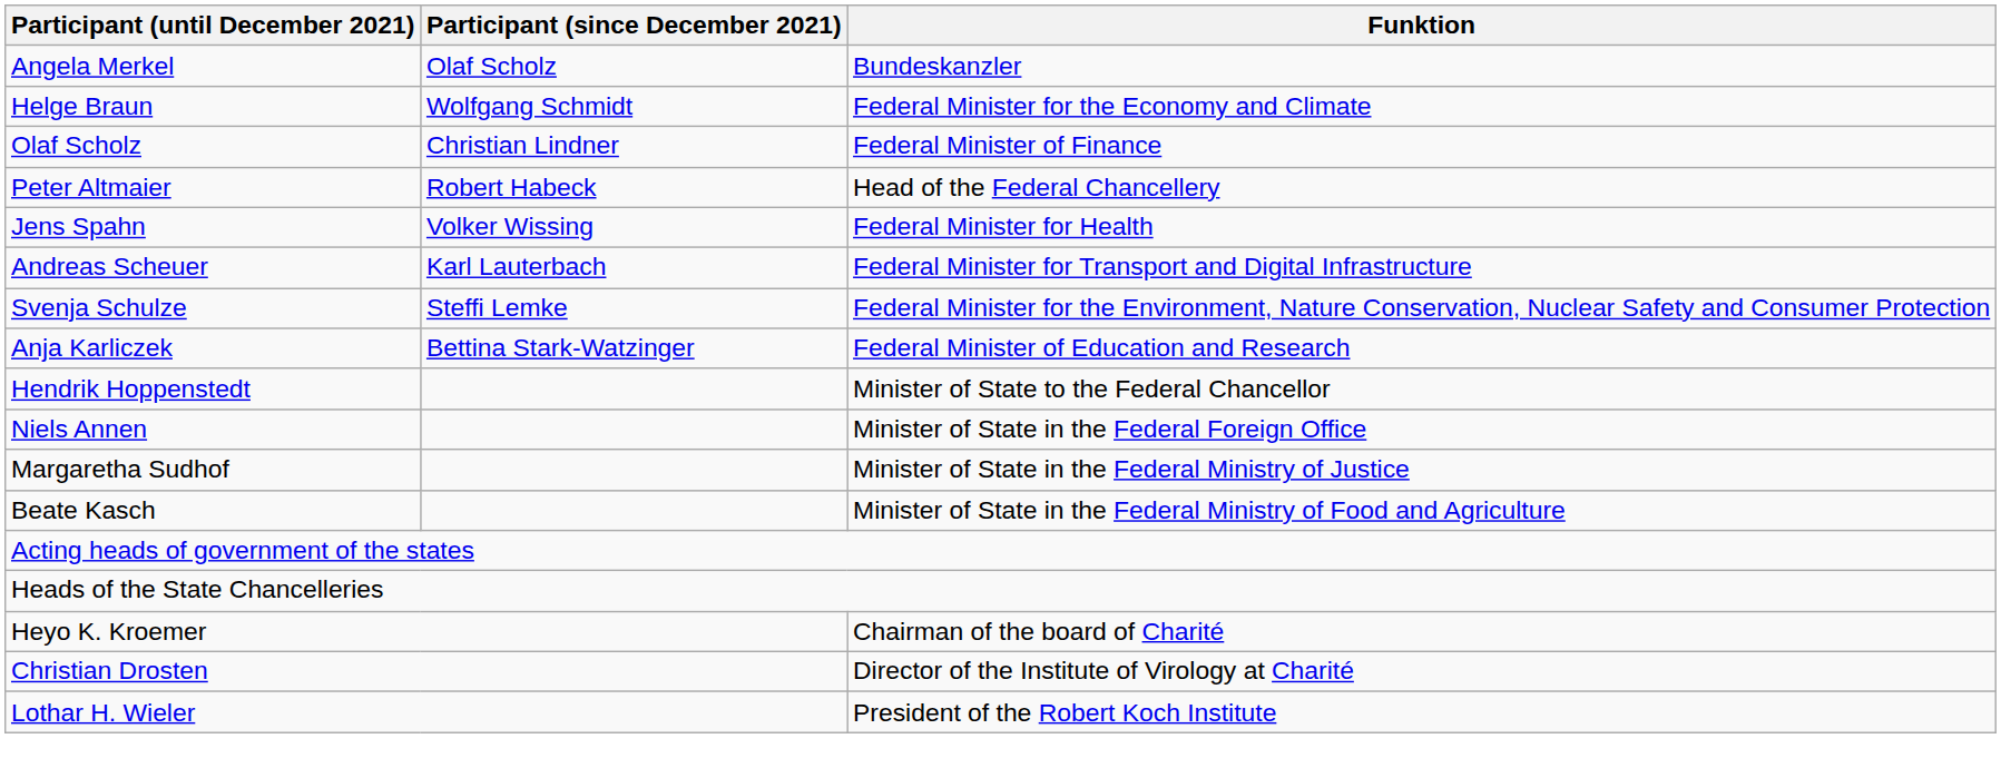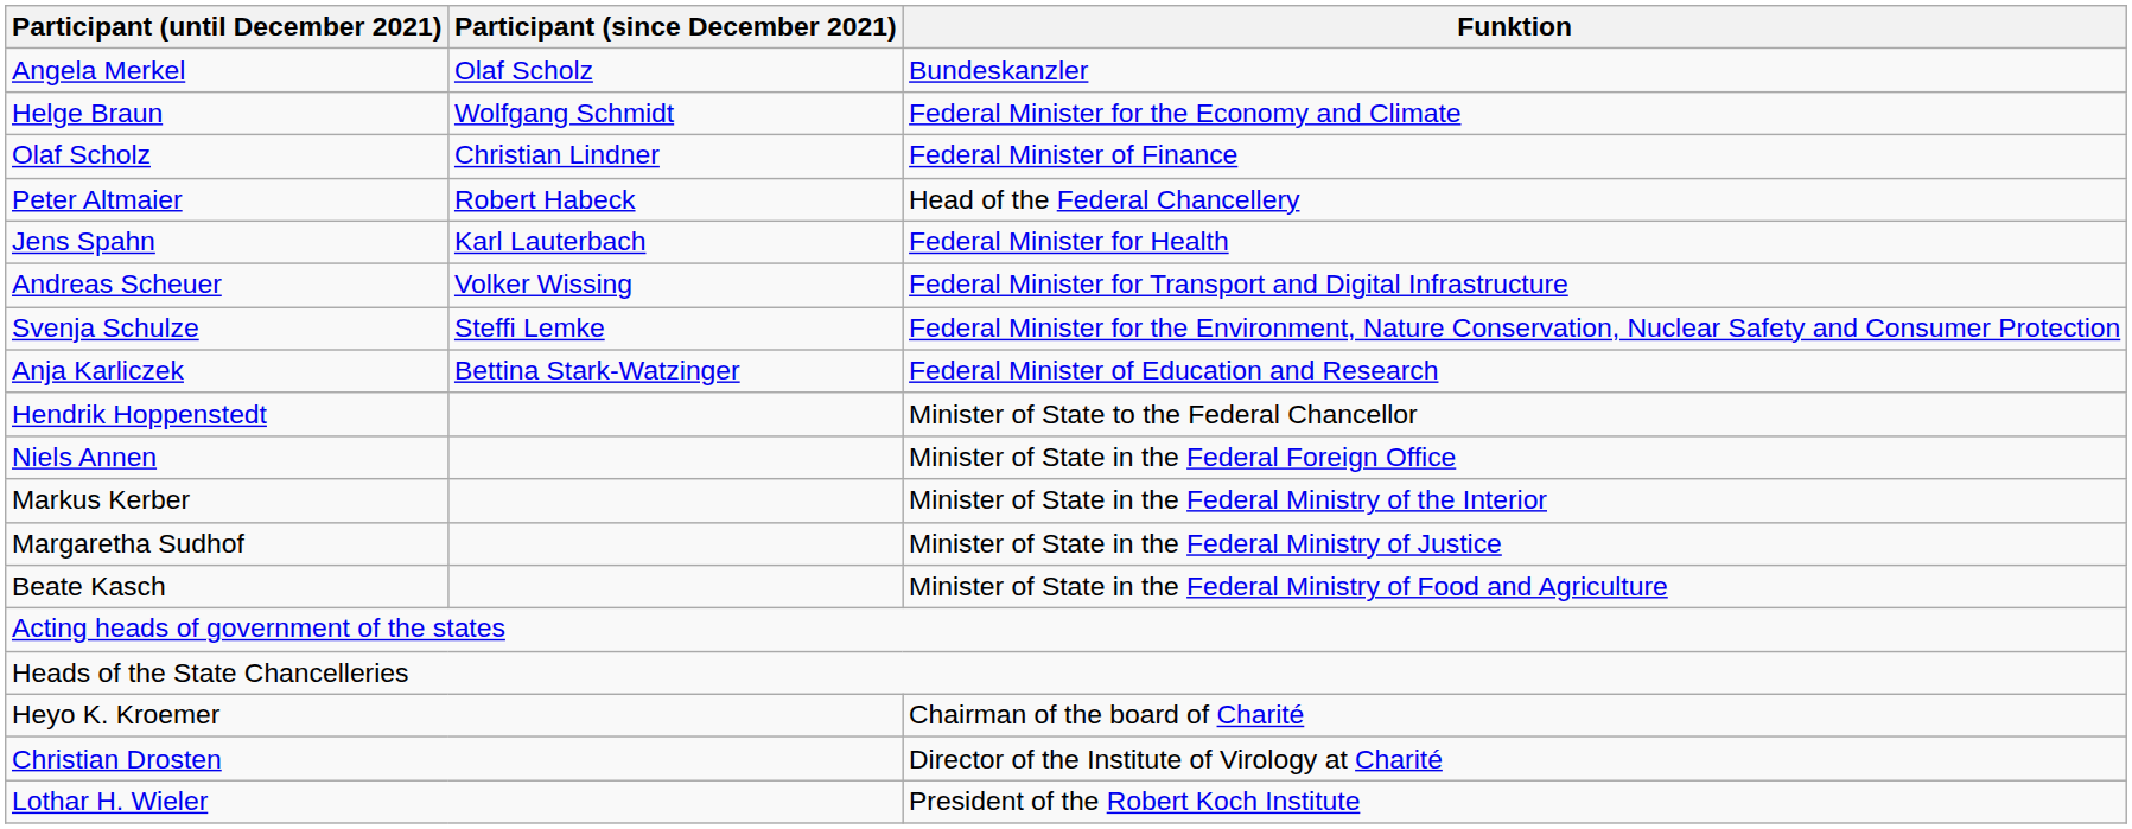Jens Spahn | Participant (since December 2021): Volker Wissing -> Karl Lauterbach
Andreas Scheuer | Participant (since December 2021): Karl Lauterbach -> Volker Wissing
+ row: Markus Kerber | Minister of State in the Federal Ministry of the Interior
